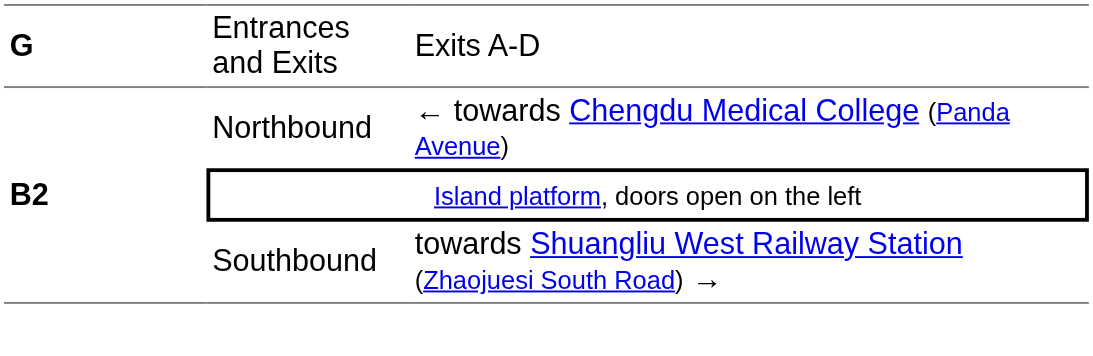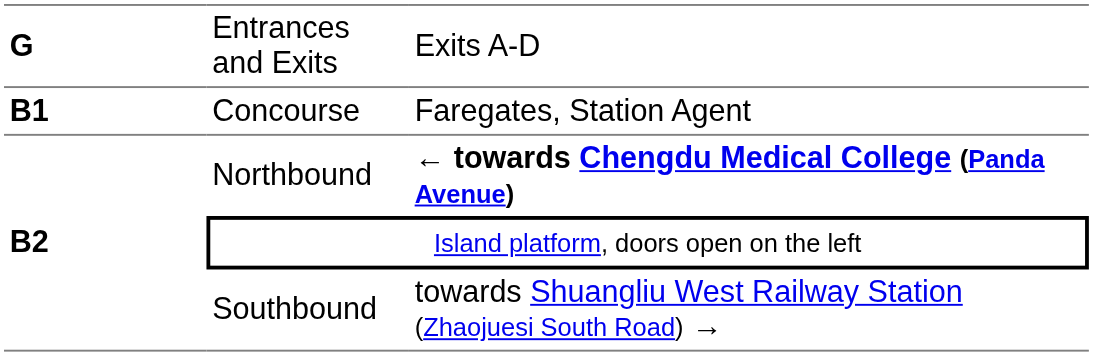+ row: B1 | Concourse | Faregates, Station Agent
Northbound | column 3: normal -> bold
